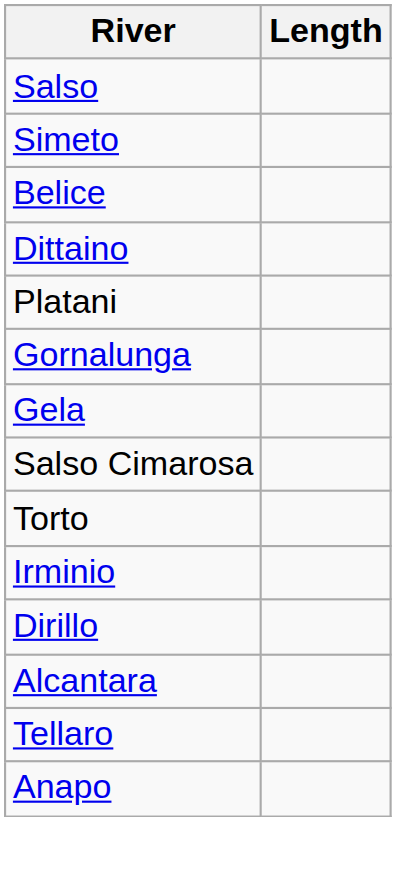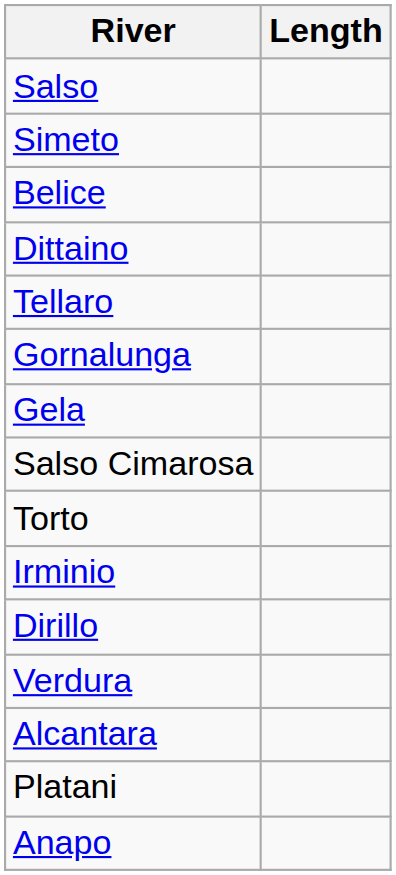rows swapped: Platani <-> Tellaro
+ row: Verdura
